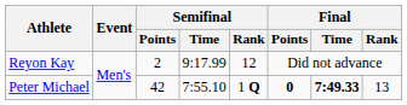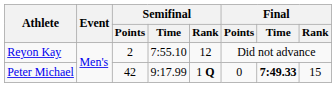Reyon Kay | Semifinal / Time: 9:17.99 -> 7:55.10
Peter Michael | Semifinal / Time: 7:55.10 -> 9:17.99
Peter Michael | Final / Points: bold -> normal
Peter Michael | Final / Rank: 13 -> 15
